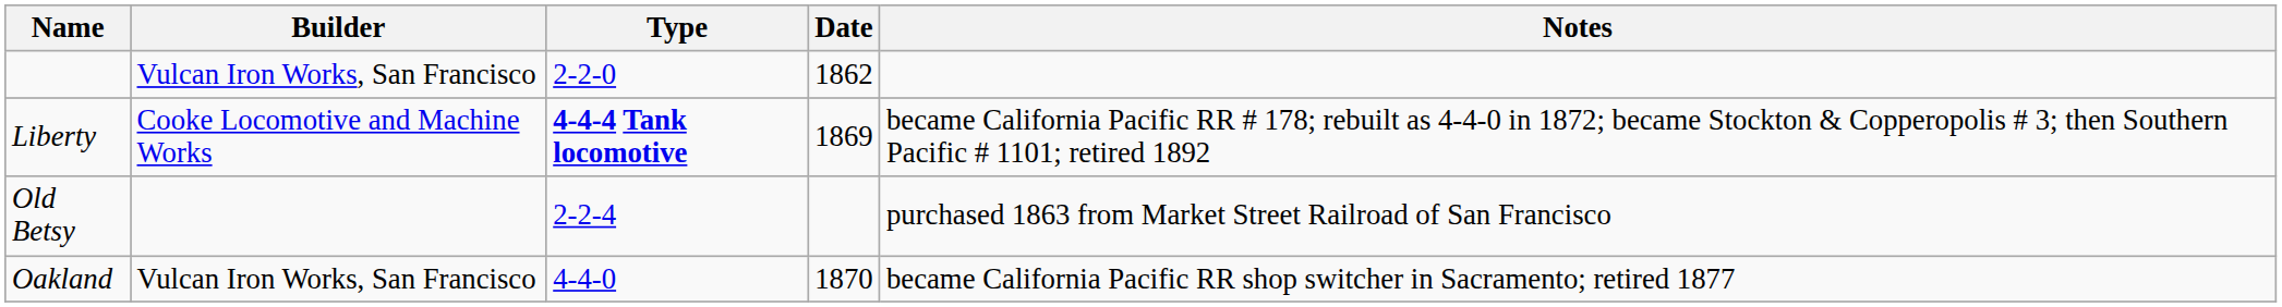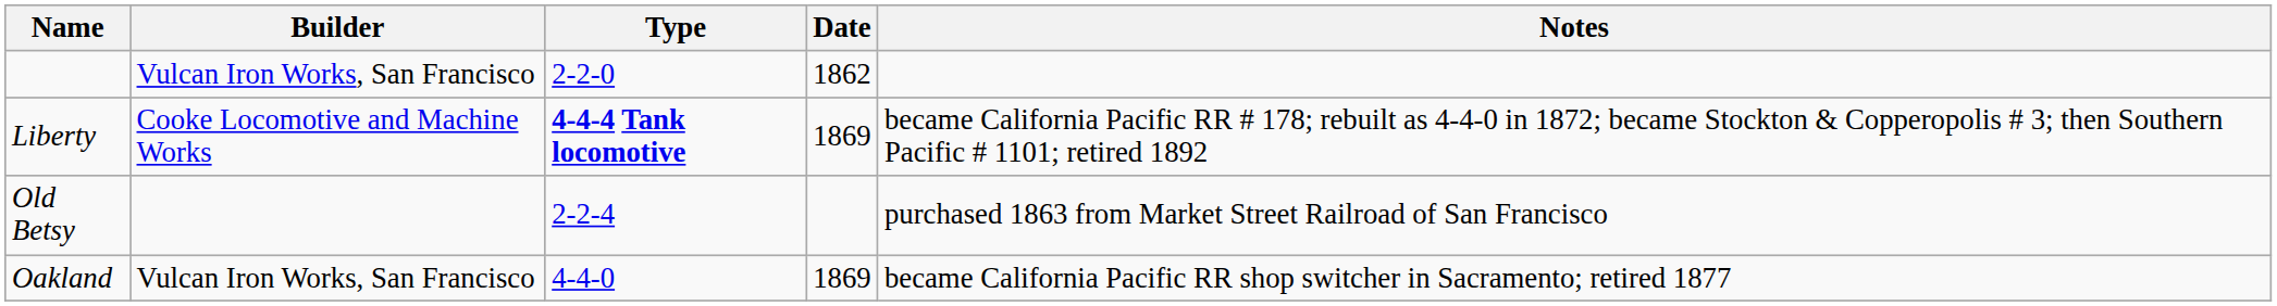Oakland | Date: 1870 -> 1869
